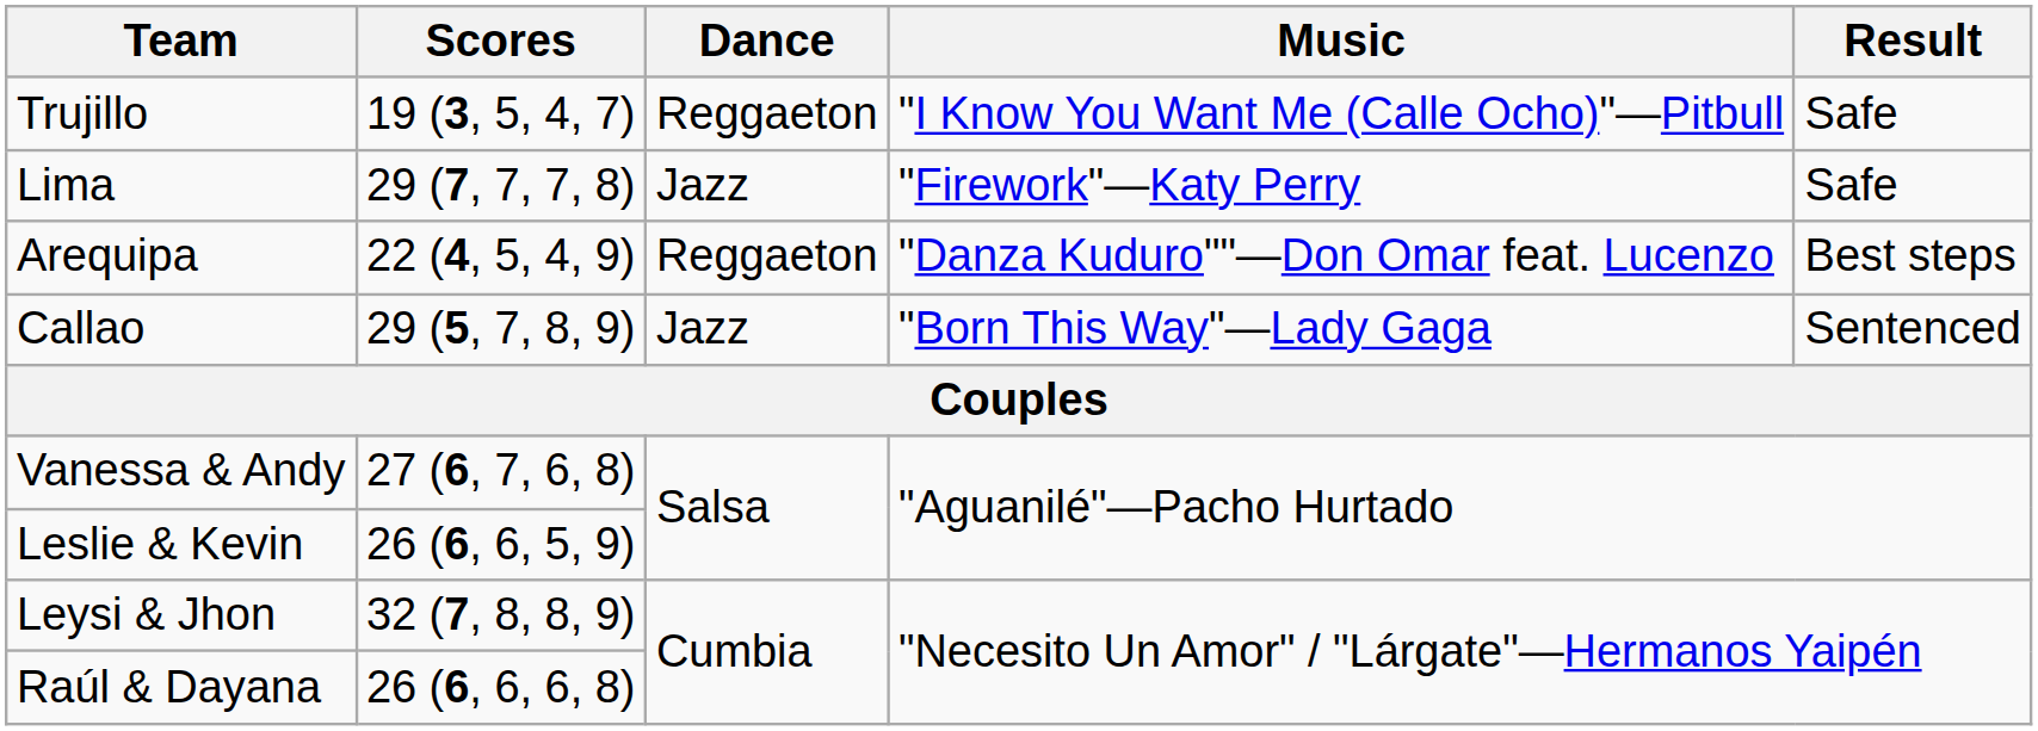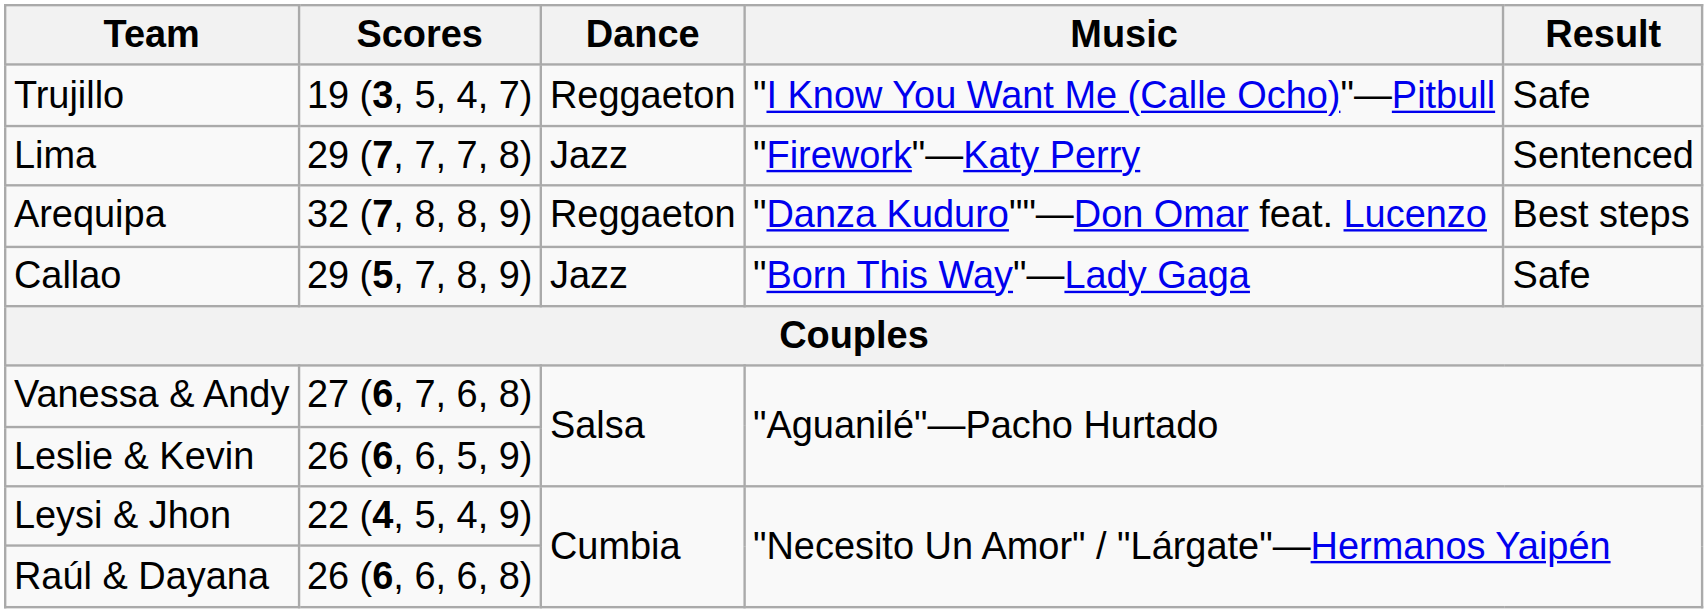Lima | Result: Safe -> Sentenced
Arequipa | Scores: 22 (4, 5, 4, 9) -> 32 (7, 8, 8, 9)
Callao | Result: Sentenced -> Safe
Leysi & Jhon | Scores: 32 (7, 8, 8, 9) -> 22 (4, 5, 4, 9)
